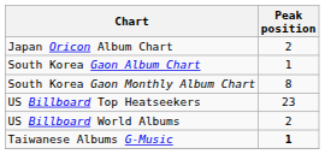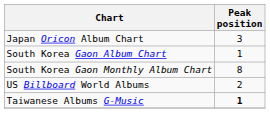Japan Oricon Album Chart | Peak position: 2 -> 3
- row: US Billboard Top Heatseekers | 23
